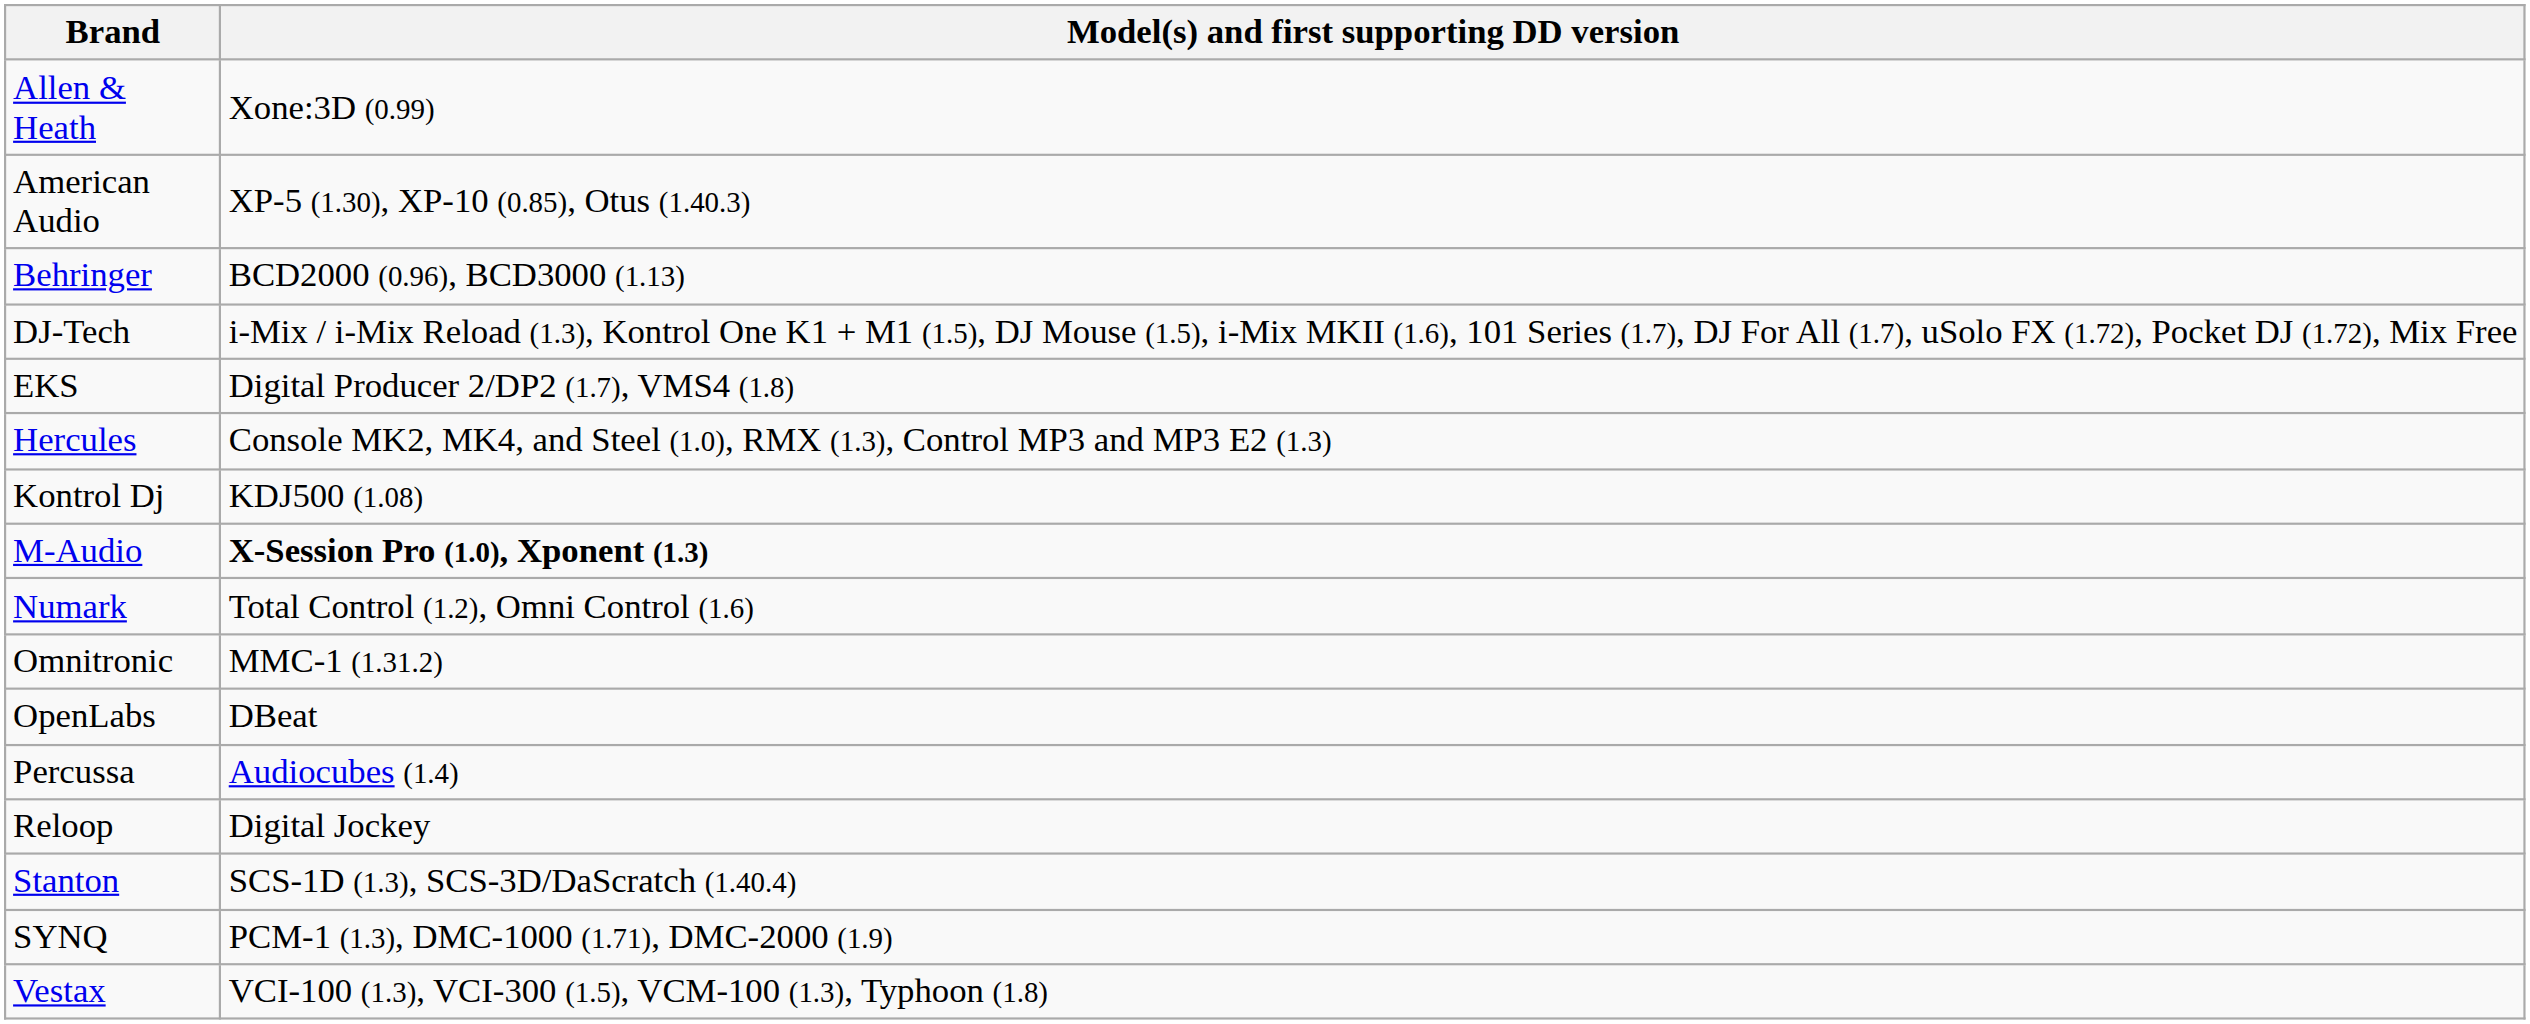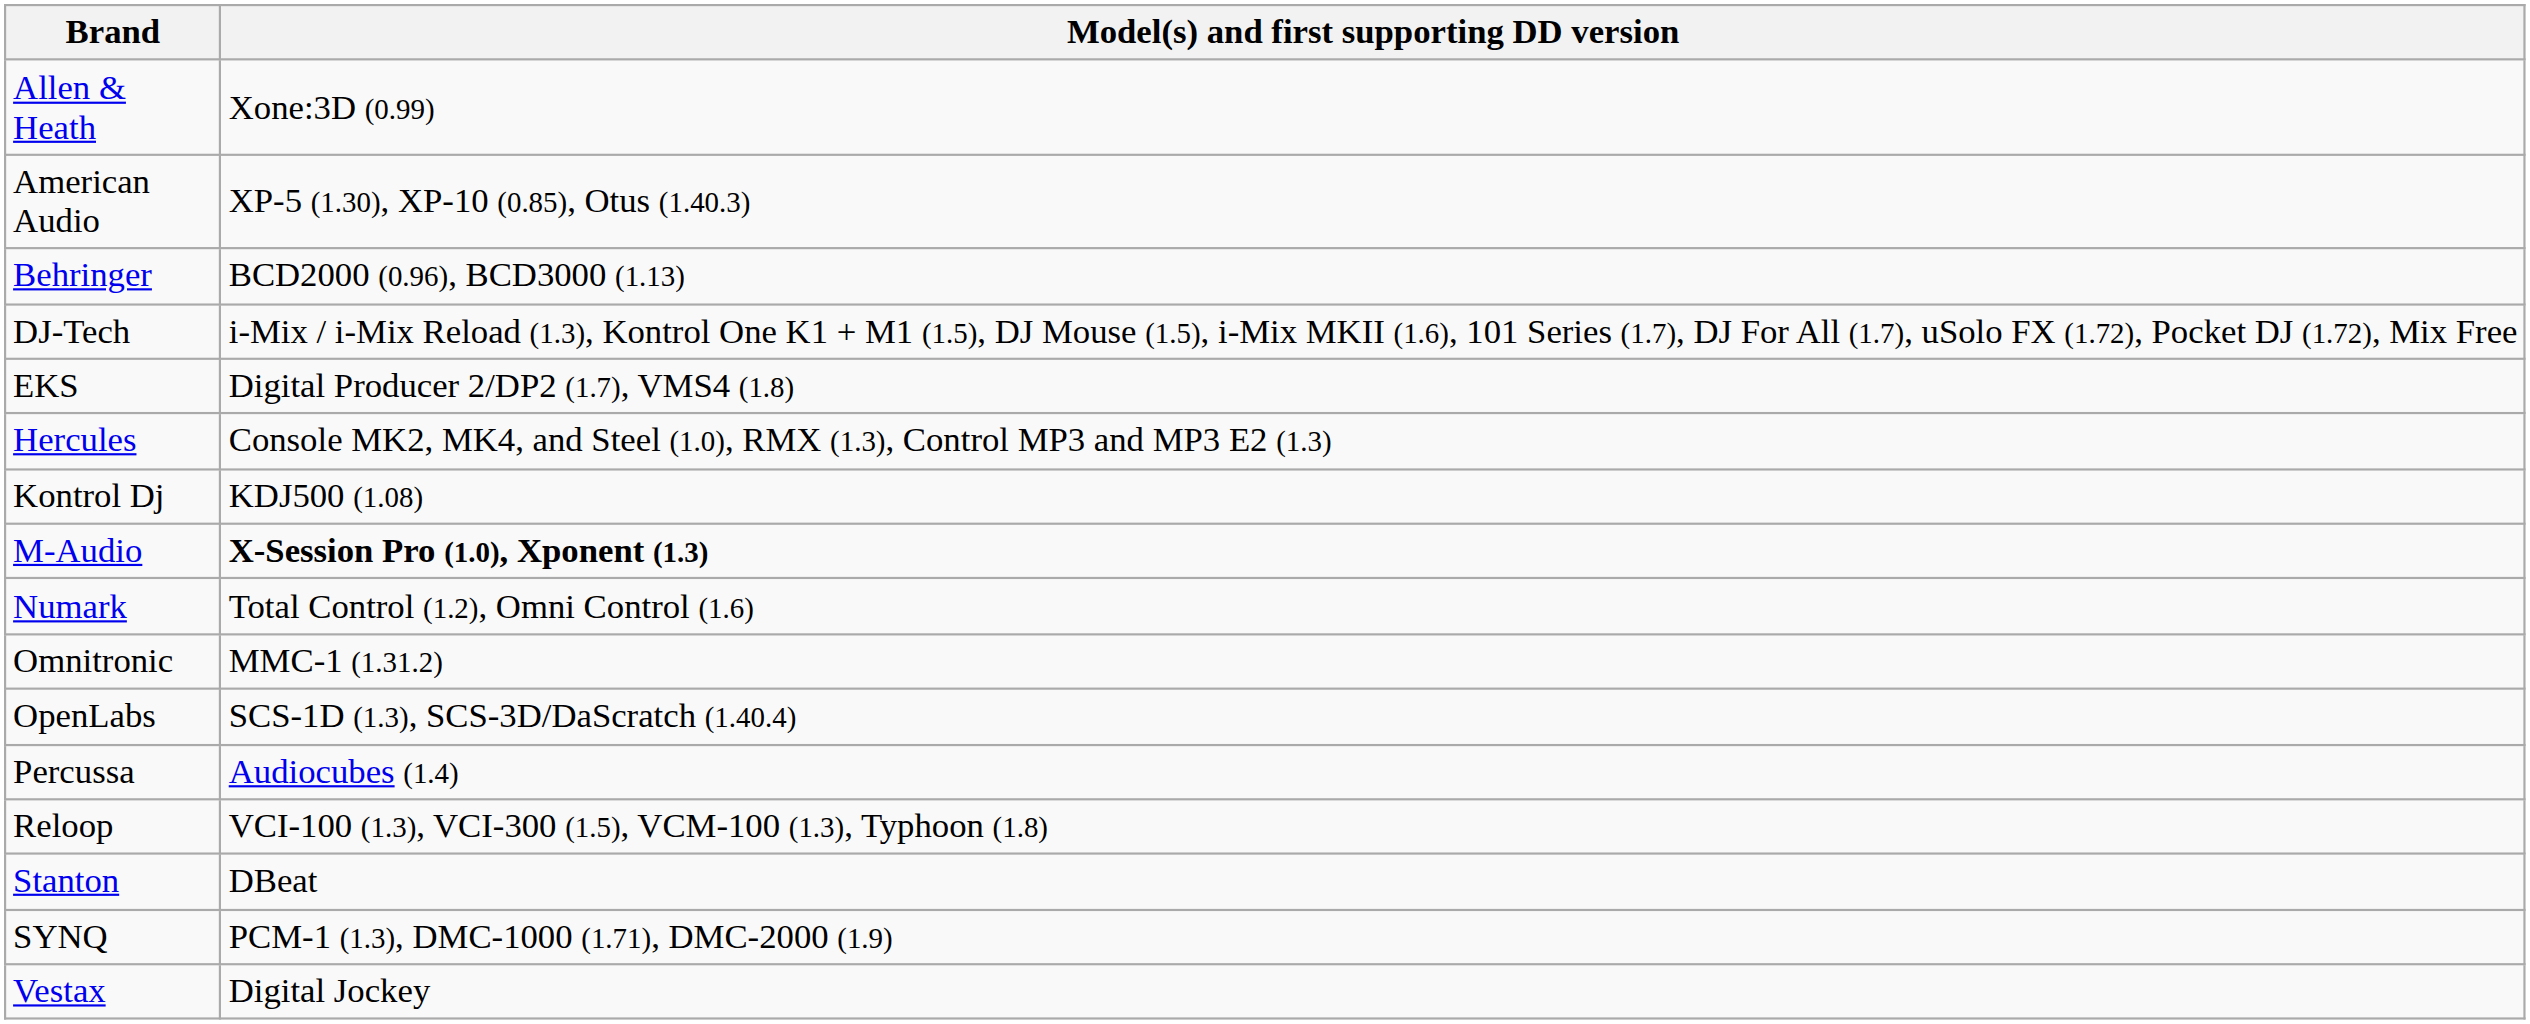OpenLabs | Model(s) and first supporting DD version: DBeat -> SCS-1D (1.3), SCS-3D/DaScratch (1.40.4)
Reloop | Model(s) and first supporting DD version: Digital Jockey -> VCI-100 (1.3), VCI-300 (1.5), VCM-100 (1.3), Typhoon (1.8)
Stanton | Model(s) and first supporting DD version: SCS-1D (1.3), SCS-3D/DaScratch (1.40.4) -> DBeat
Vestax | Model(s) and first supporting DD version: VCI-100 (1.3), VCI-300 (1.5), VCM-100 (1.3), Typhoon (1.8) -> Digital Jockey
